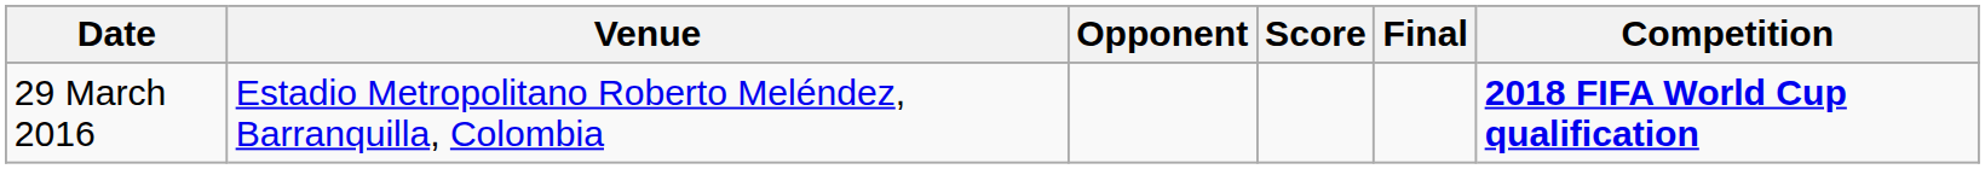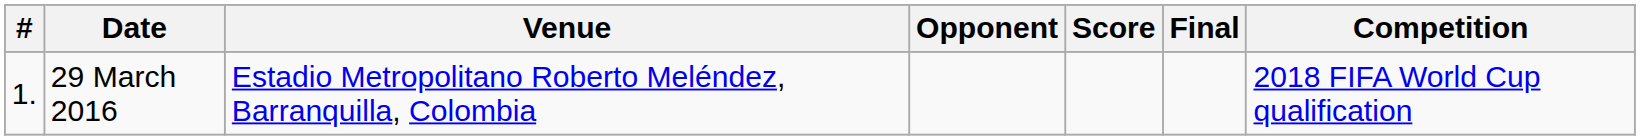+ column: # | 1.
29 March 2016 | Competition: bold -> normal
